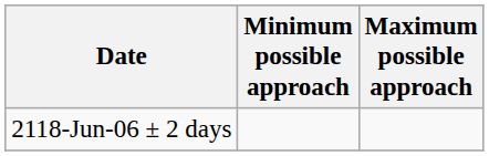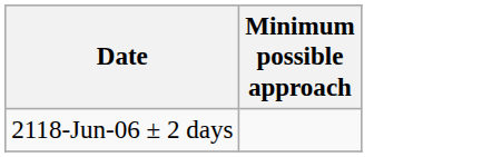- column: Maximum possible approach
